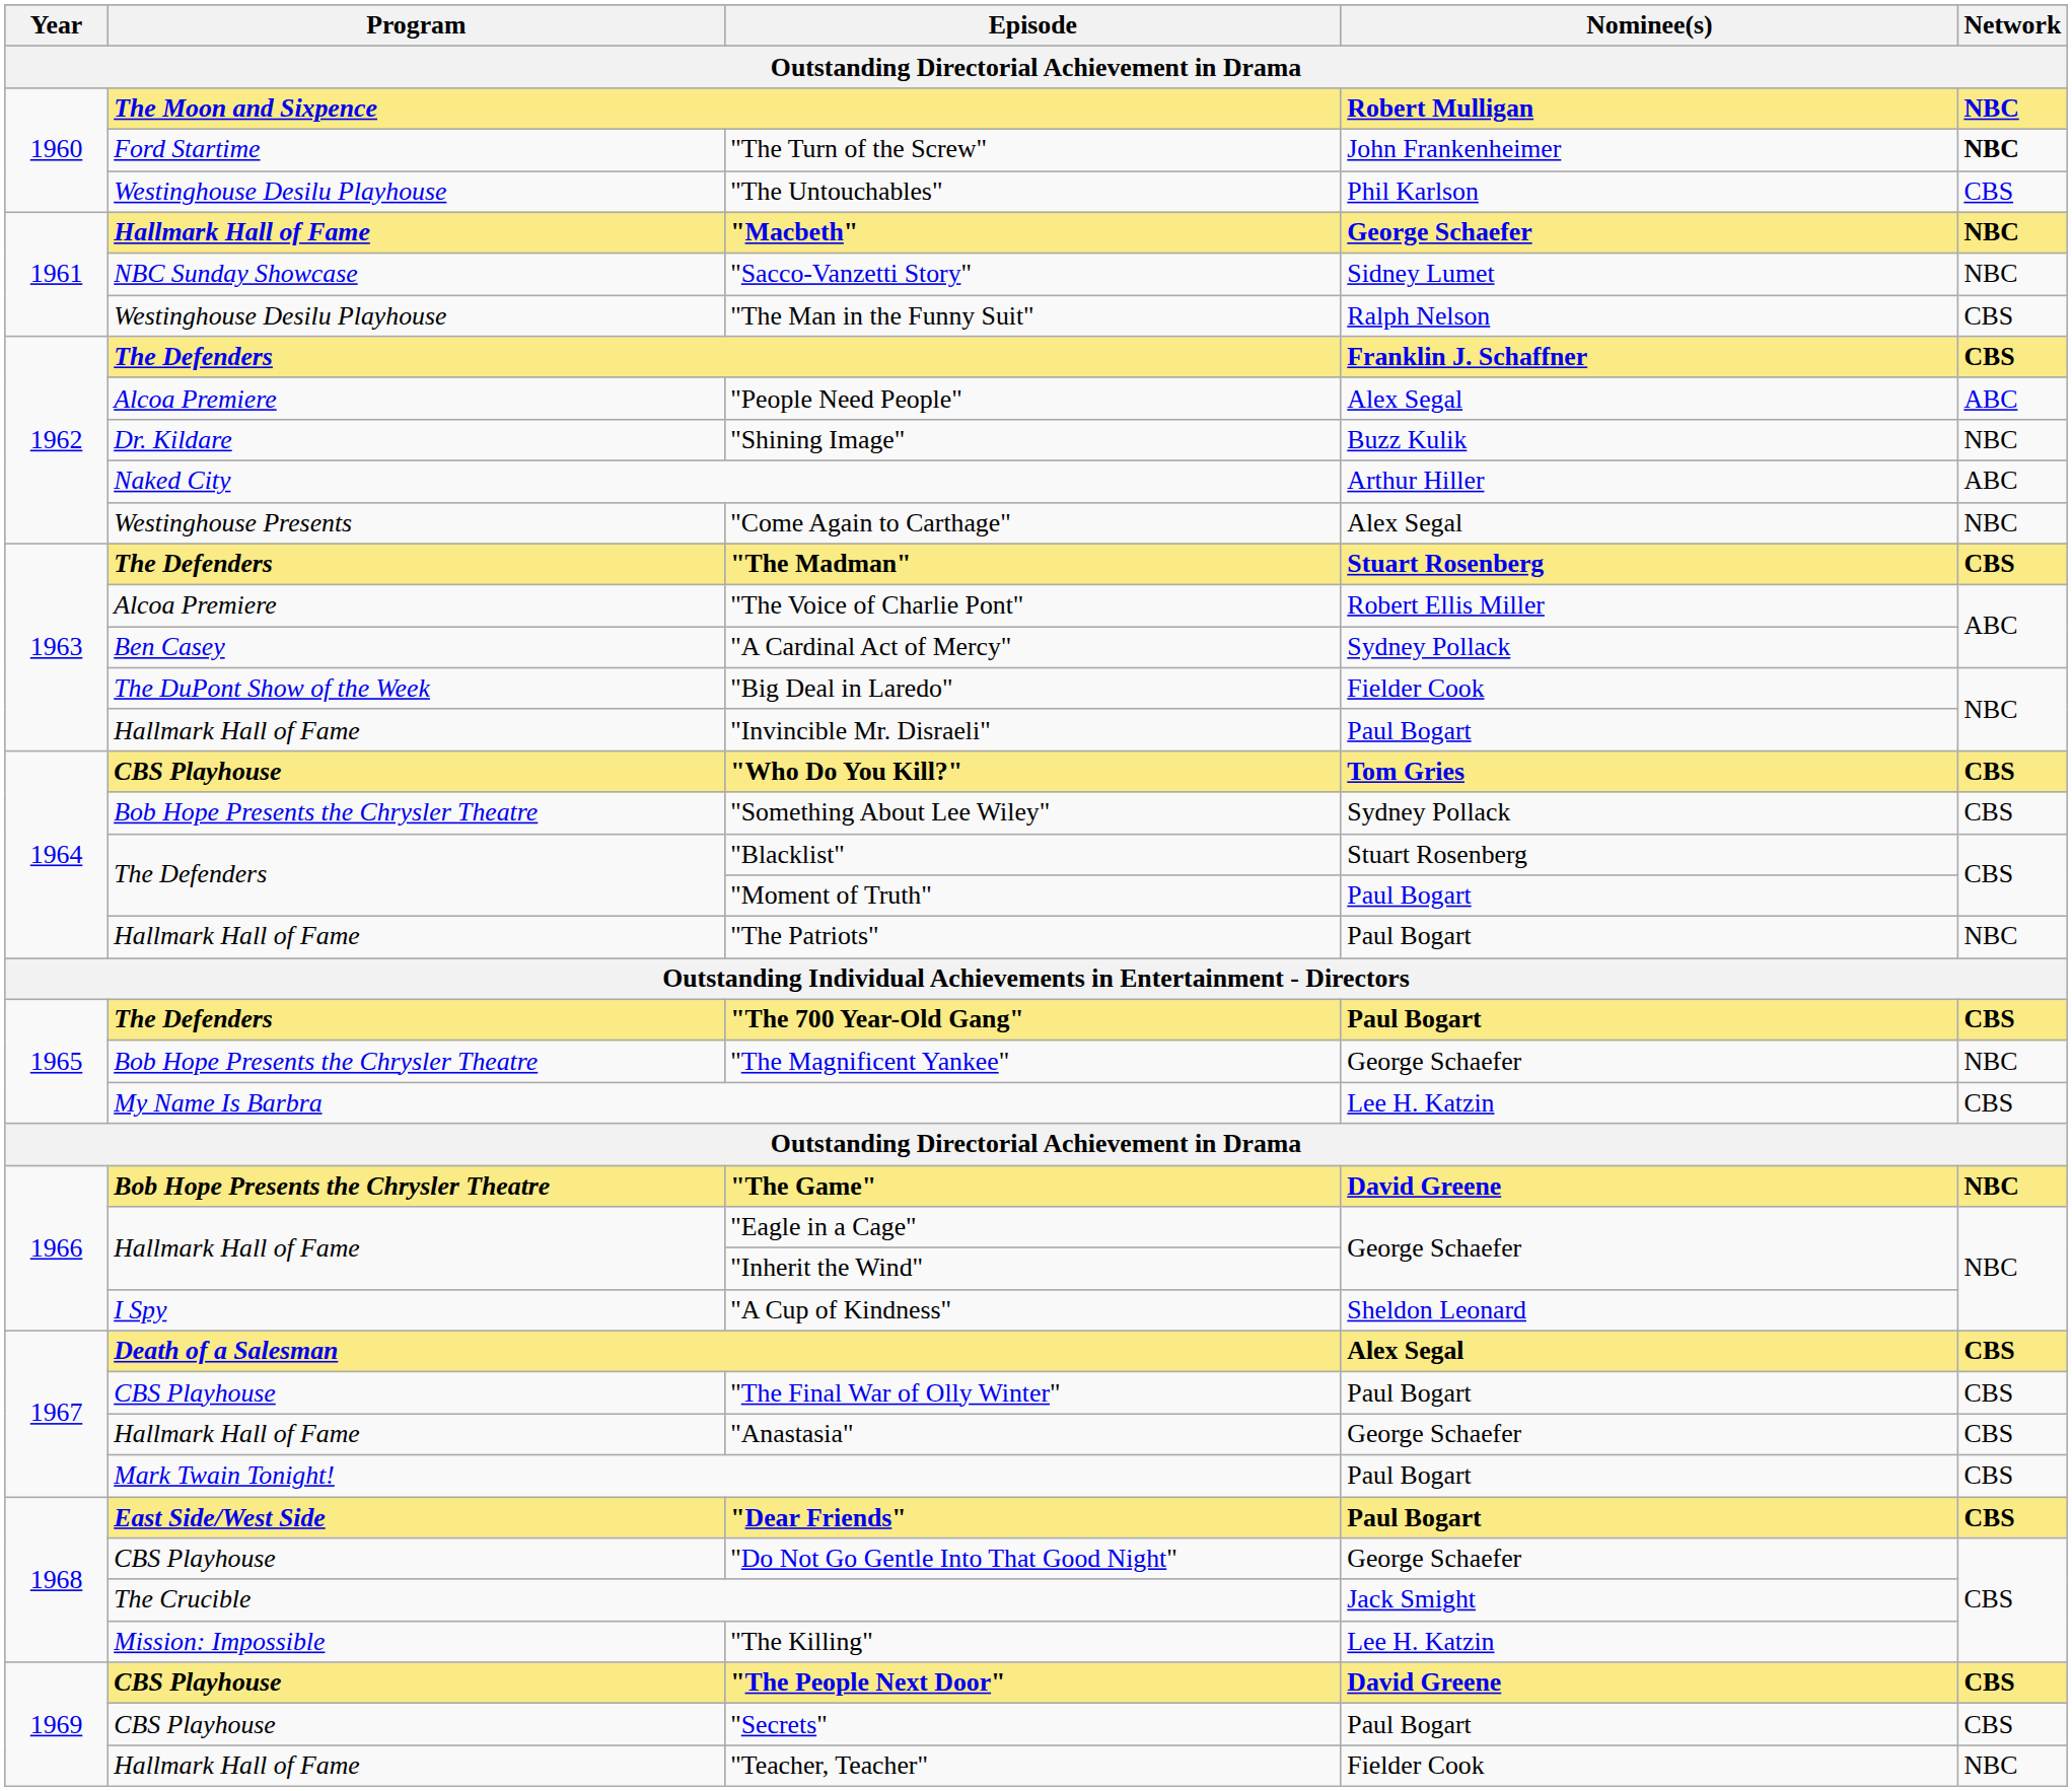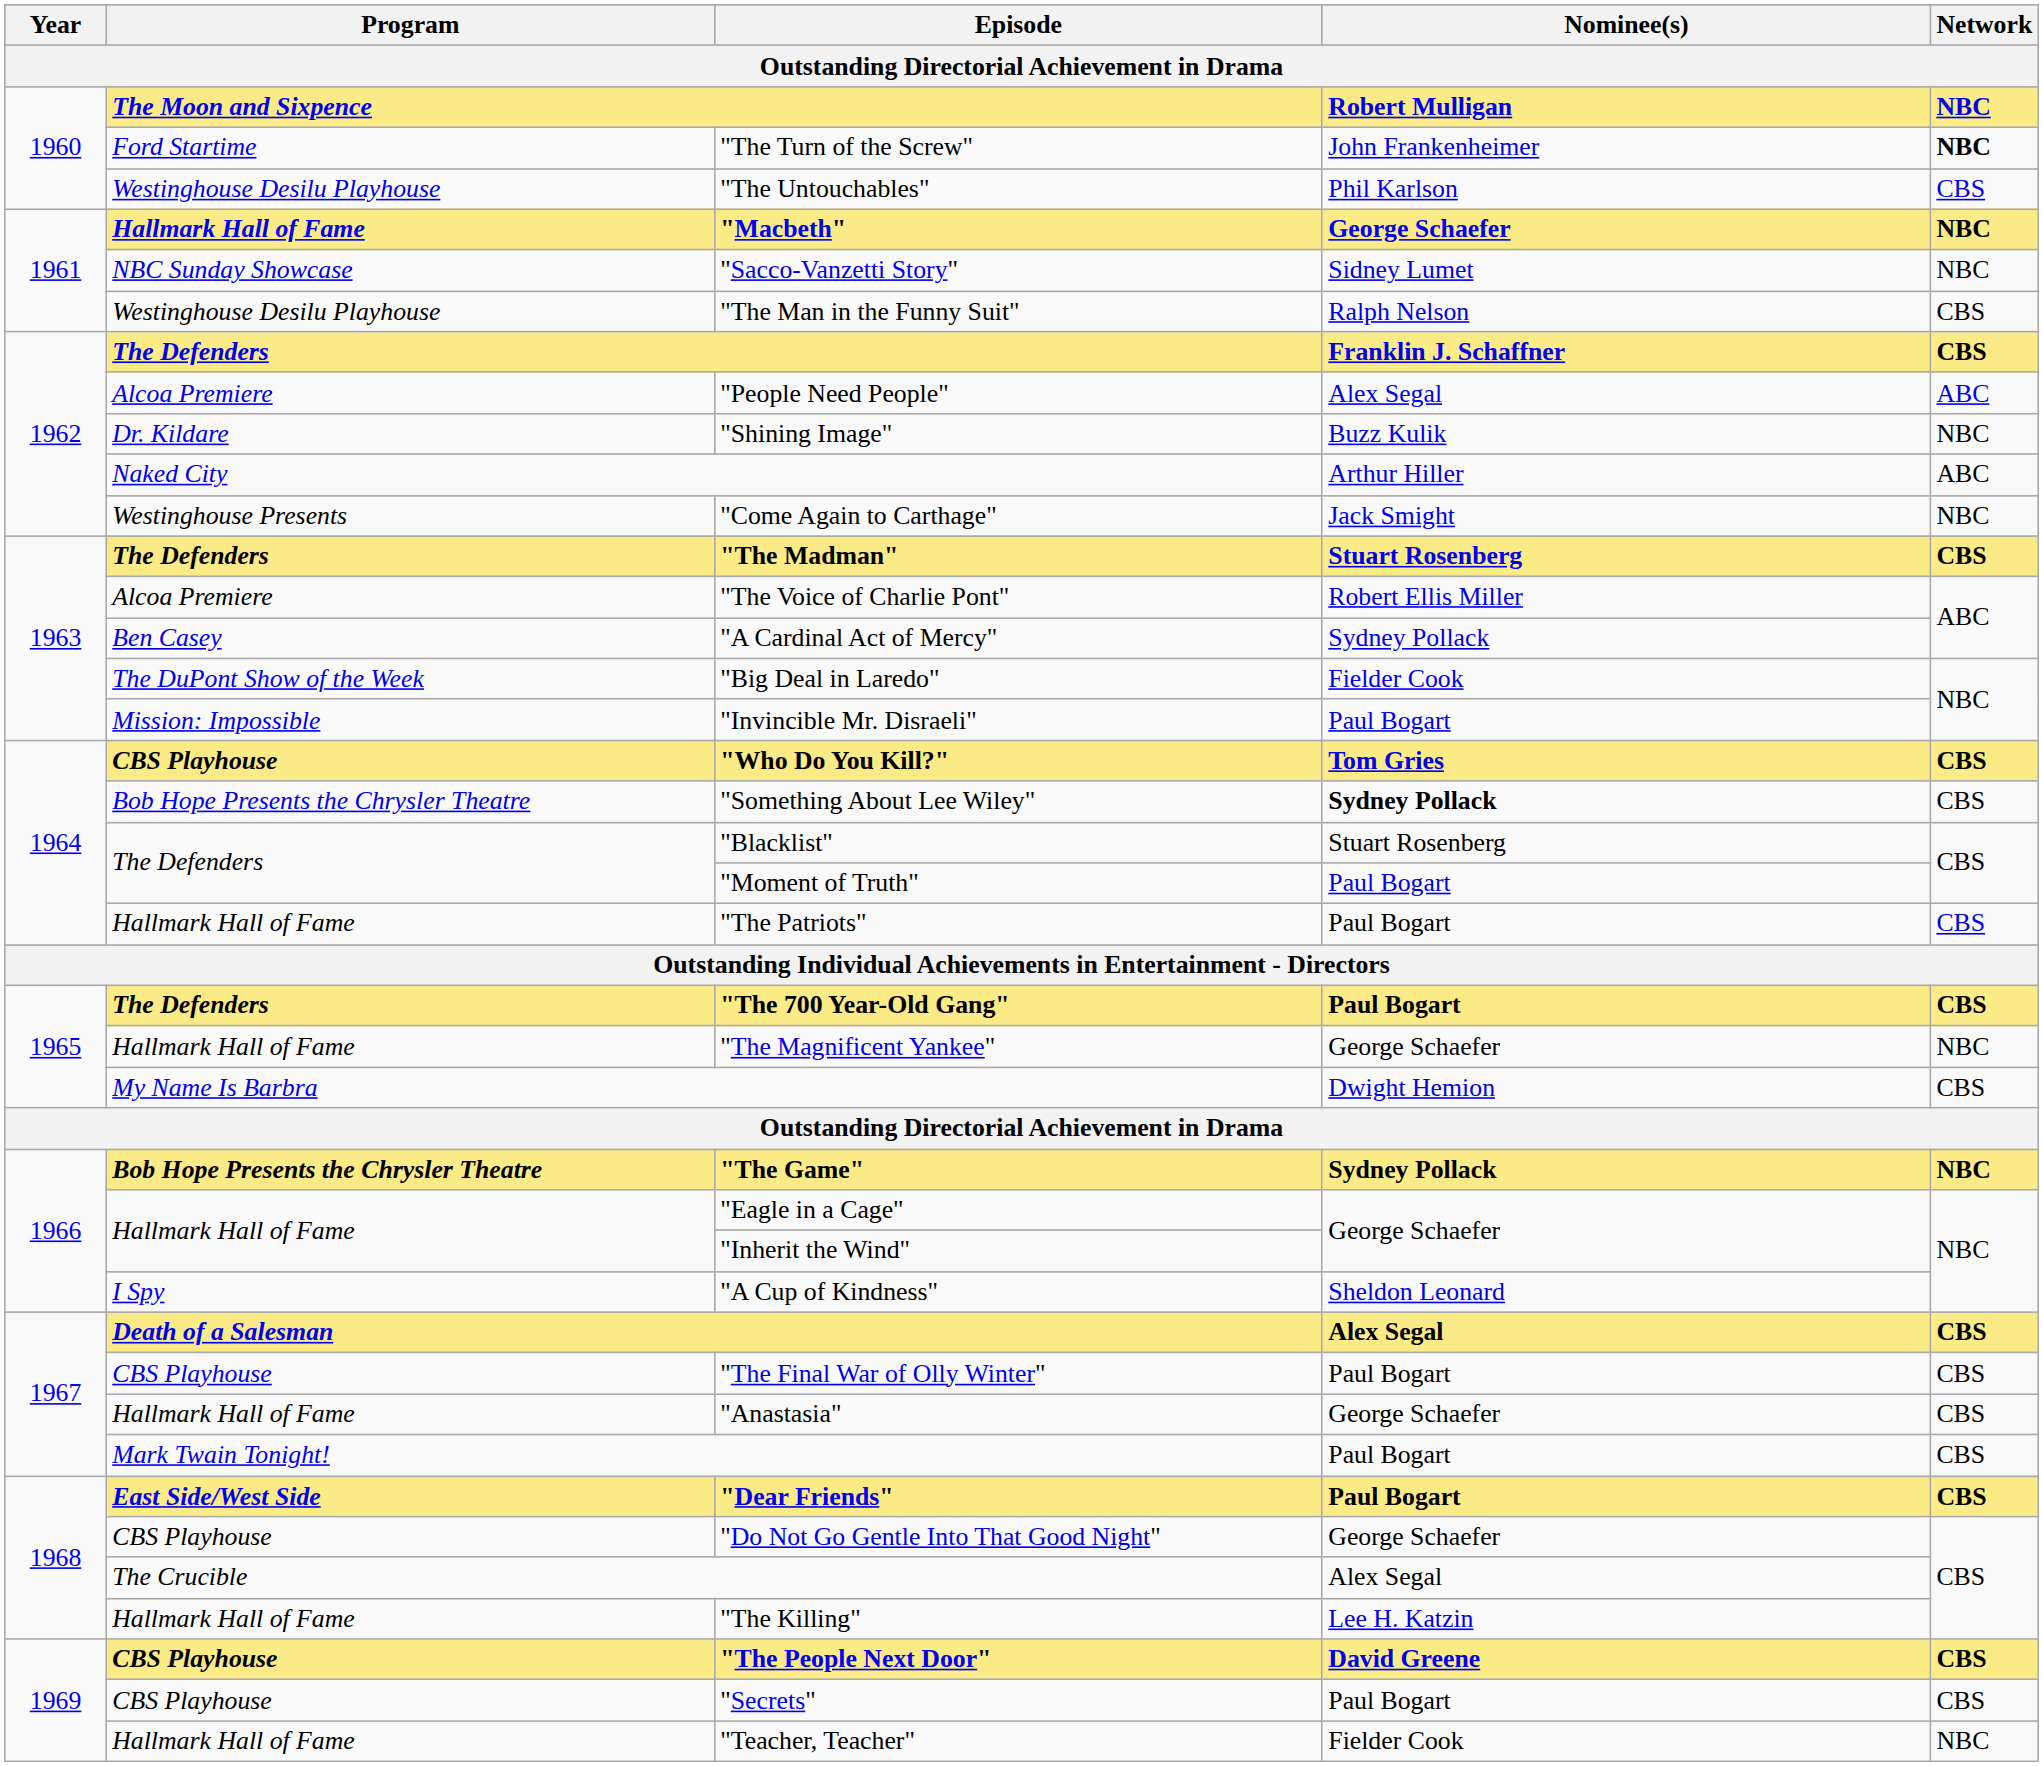"Come Again to Carthage" | Nominee(s): Alex Segal -> Jack Smight
"Invincible Mr. Disraeli" | Program: Hallmark Hall of Fame -> Mission: Impossible
"Something About Lee Wiley" | Nominee(s): normal -> bold
"The Patriots" | Network: NBC -> CBS
"The Magnificent Yankee" | Program: Bob Hope Presents the Chrysler Theatre -> Hallmark Hall of Fame
My Name Is Barbra | Nominee(s): Lee H. Katzin -> Dwight Hemion
"The Game" | Nominee(s): David Greene -> Sydney Pollack
The Crucible | Nominee(s): Jack Smight -> Alex Segal
"The Killing" | Program: Mission: Impossible -> Hallmark Hall of Fame
